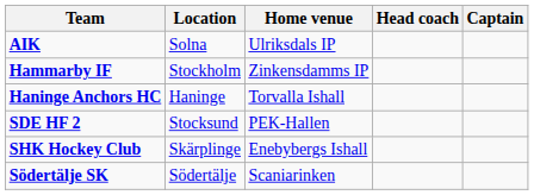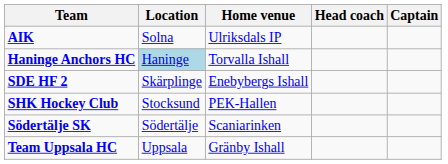- row: Hammarby IF | Stockholm | Zinkensdamms IP
Haninge Anchors HC | Location: no background -> lightblue background
SDE HF 2 | Location: Stocksund -> Skärplinge
SDE HF 2 | Home venue: PEK-Hallen -> Enebybergs Ishall
SHK Hockey Club | Location: Skärplinge -> Stocksund
SHK Hockey Club | Home venue: Enebybergs Ishall -> PEK-Hallen
+ row: Team Uppsala HC | Uppsala | Gränby Ishall
